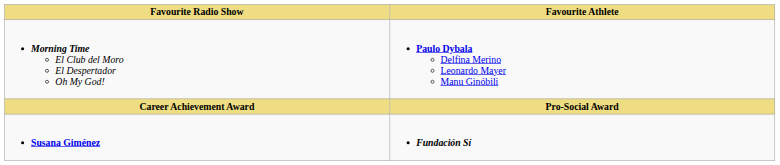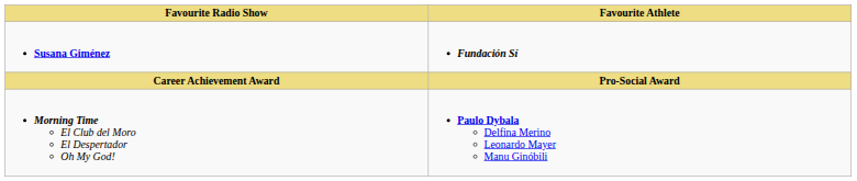rows swapped: Morning Time El Club del Moro El Despertador Oh My God! <-> Susana Giménez
